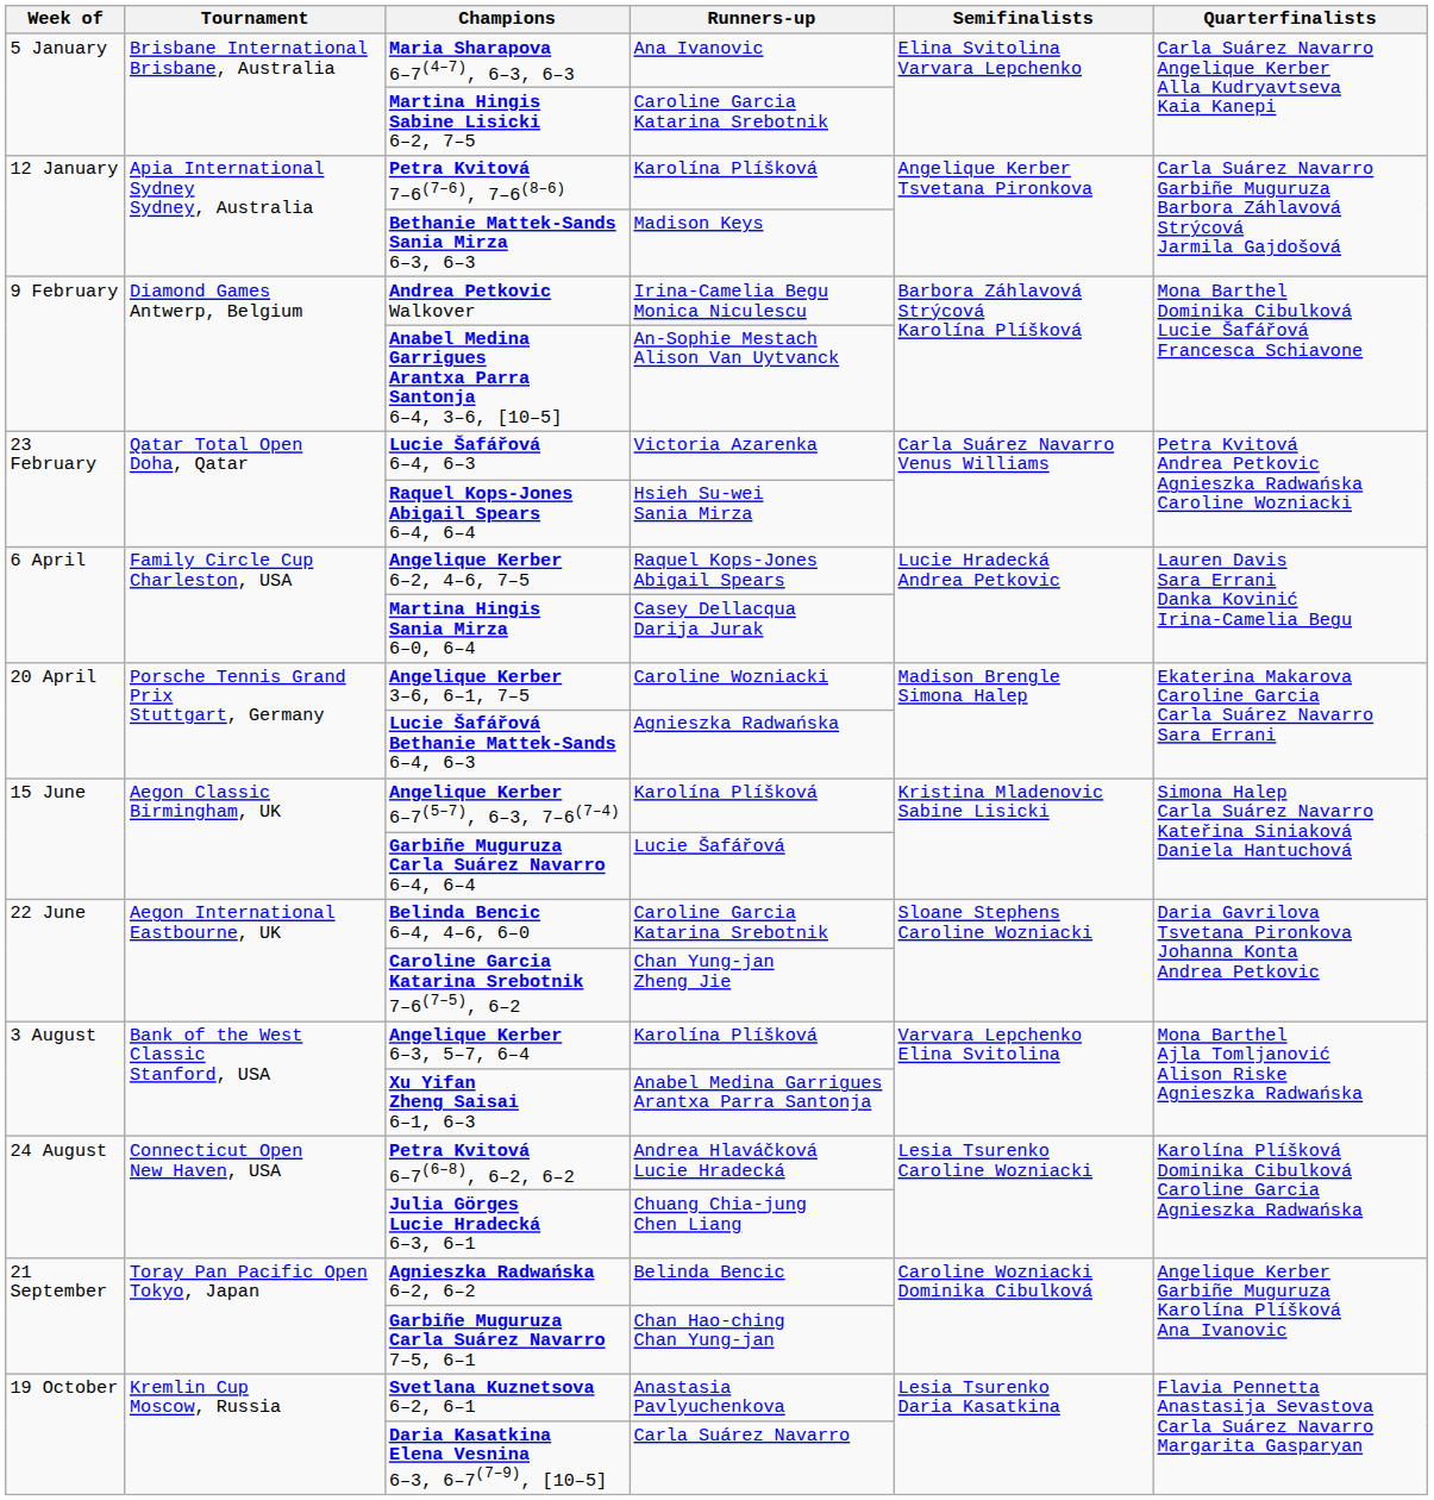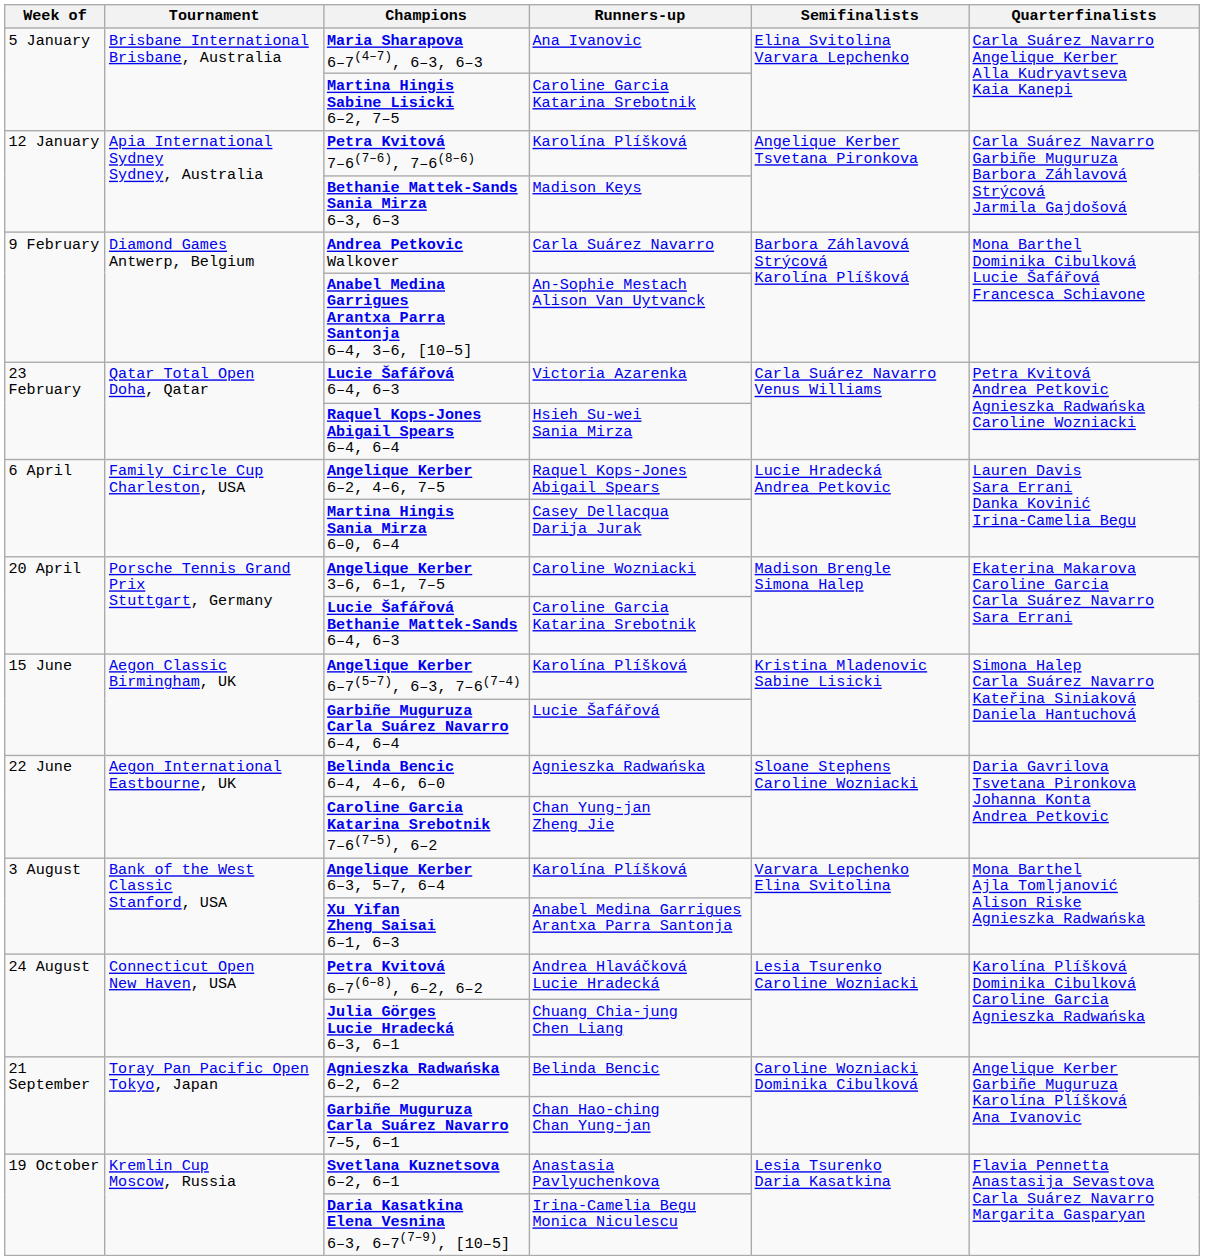Andrea Petkovic Walkover | Runners-up: Irina-Camelia Begu Monica Niculescu -> Carla Suárez Navarro
Lucie Šafářová Bethanie Mattek-Sands 6–4, 6–3 | Runners-up: Agnieszka Radwańska -> Caroline Garcia Katarina Srebotnik
Belinda Bencic 6–4, 4–6, 6–0 | Runners-up: Caroline Garcia Katarina Srebotnik -> Agnieszka Radwańska
Daria Kasatkina Elena Vesnina 6–3, 6–7(7–9), [10–5] | Runners-up: Carla Suárez Navarro -> Irina-Camelia Begu Monica Niculescu
